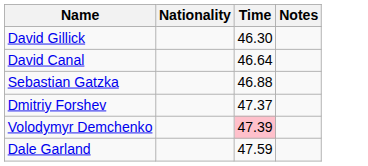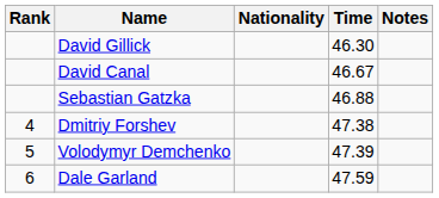+ column: Rank | 4 | 5 | 6
David Canal | Time: 46.64 -> 46.67
Dmitriy Forshev | Time: 47.37 -> 47.38
Volodymyr Demchenko | Time: pink background -> no background
